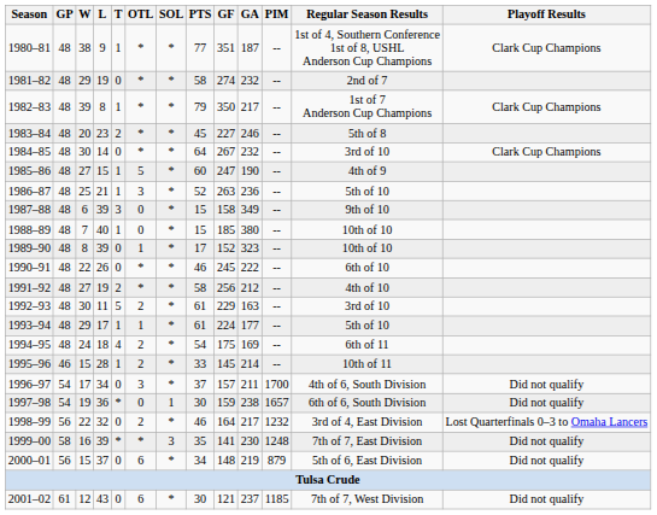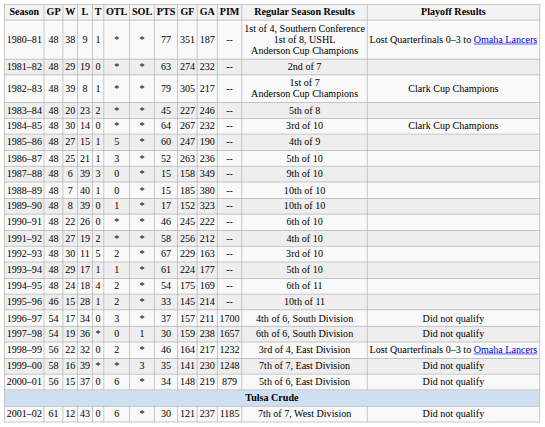1980–81 | Playoff Results: Clark Cup Champions -> Lost Quarterfinals 0–3 to Omaha Lancers
1981–82 | PTS: 58 -> 63
1982–83 | GF: 350 -> 305
1992–93 | PTS: 61 -> 67
